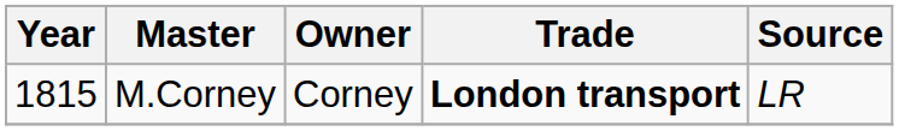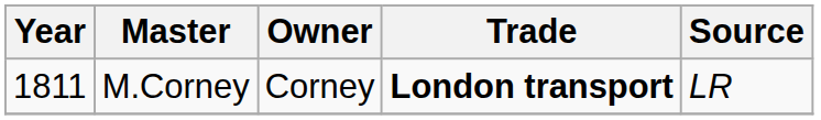M.Corney | Year: 1815 -> 1811
